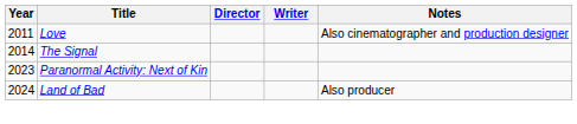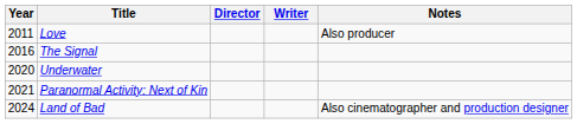Love | Notes: Also cinematographer and production designer -> Also producer
The Signal | Year: 2014 -> 2016
+ row: 2020 | Underwater
Paranormal Activity: Next of Kin | Year: 2023 -> 2021
Land of Bad | Notes: Also producer -> Also cinematographer and production designer
